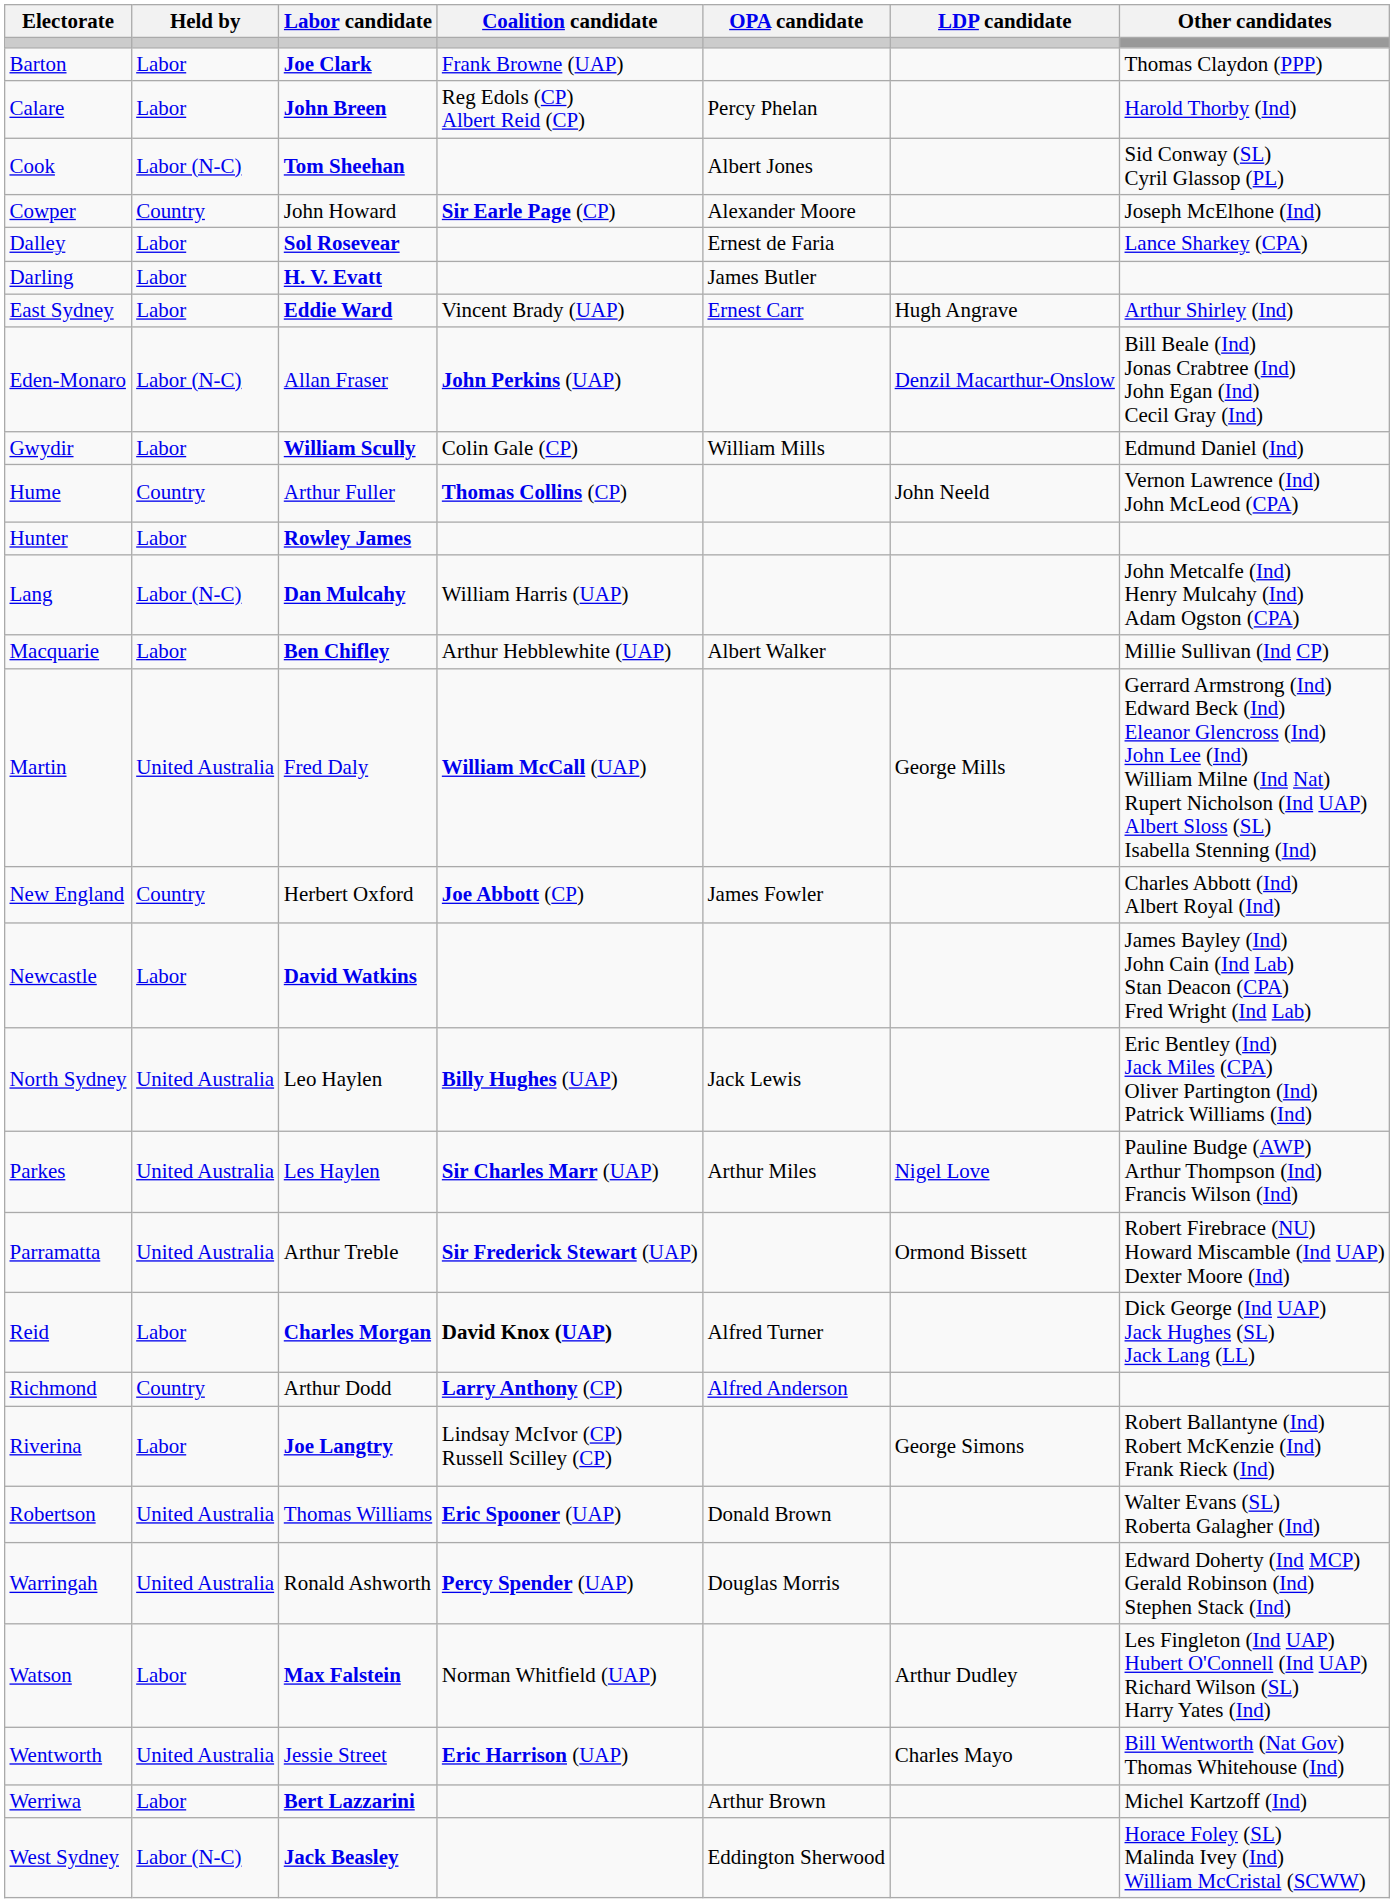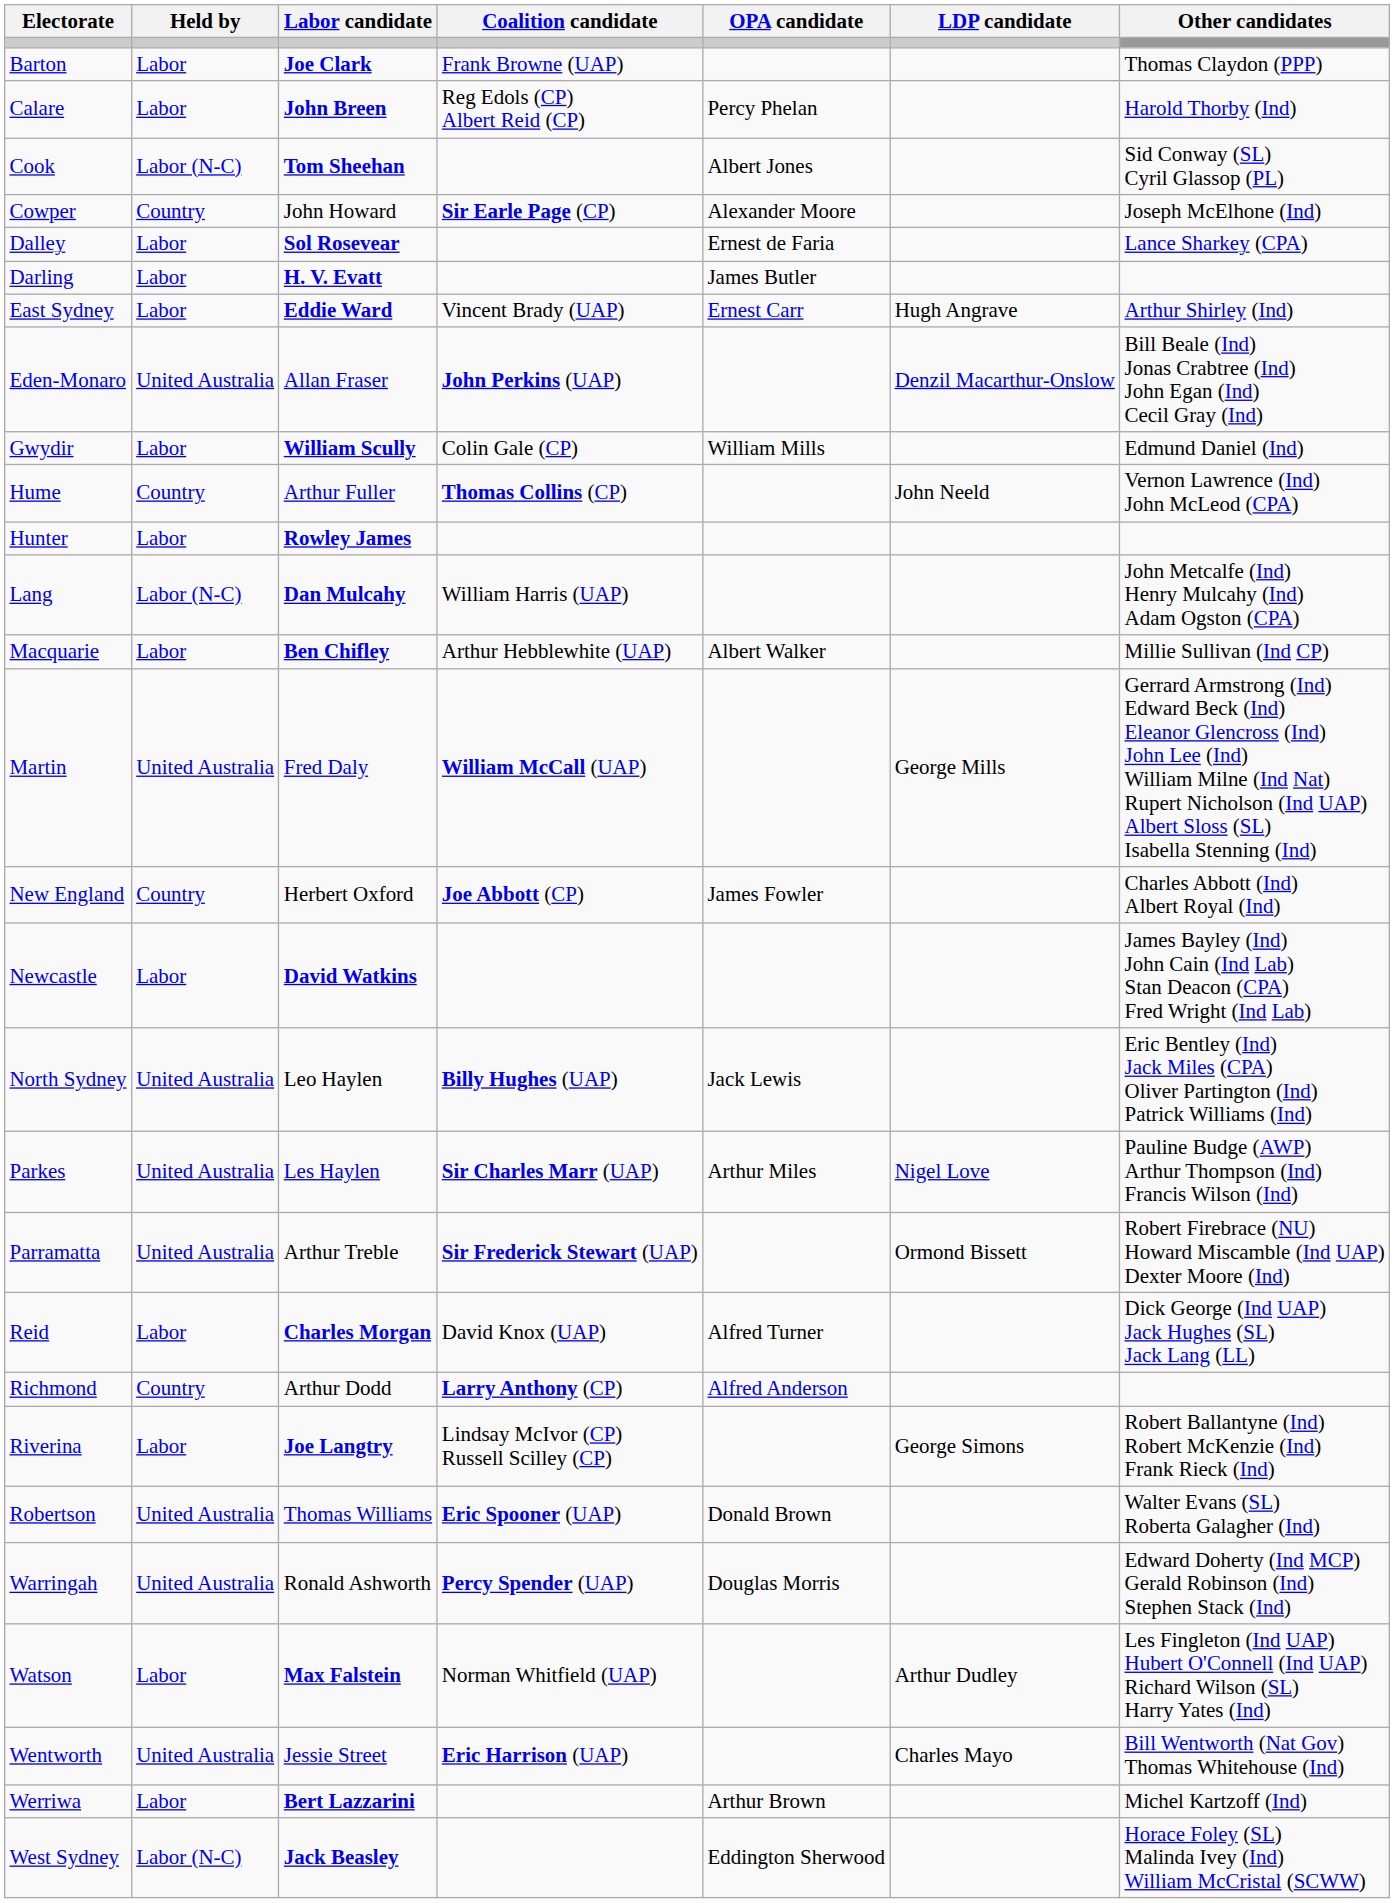Eden-Monaro | Held by: Labor (N-C) -> United Australia
Reid | Coalition candidate: bold -> normal
